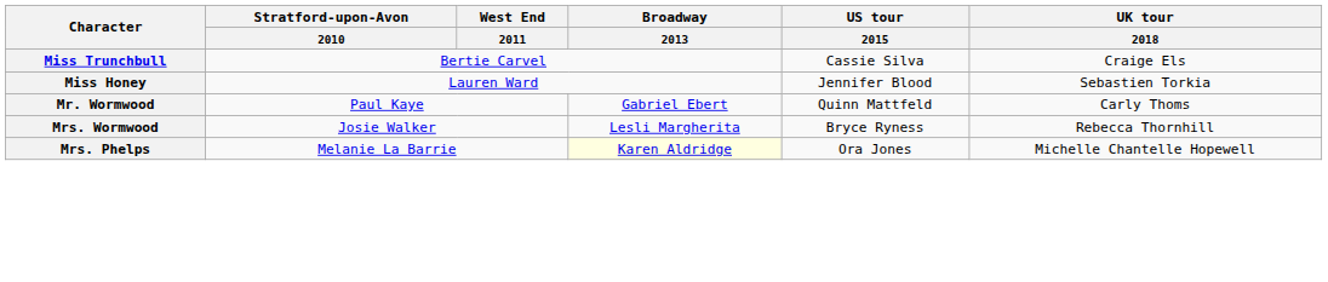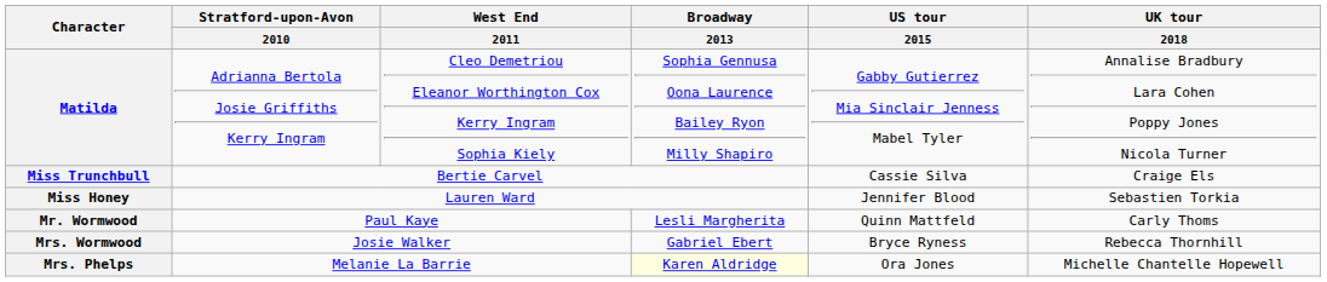+ row: Matilda | Adrianna Bertola Josie Griffiths Kerry Ingram | Cleo Demetriou Eleanor Worthington Cox Kerry Ingram Sophia Kiely | Sophia Gennusa Oona Laurence Bailey Ryon Milly Shapiro | Gabby Gutierrez Mia Sinclair Jenness Mabel Tyler | Annalise Bradbury Lara Cohen Poppy Jones Nicola Turner
Mr. Wormwood | Broadway / 2013: Gabriel Ebert -> Lesli Margherita
Mrs. Wormwood | Broadway / 2013: Lesli Margherita -> Gabriel Ebert
